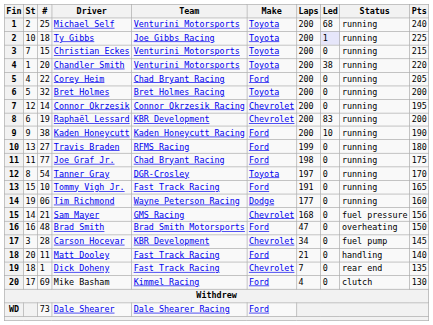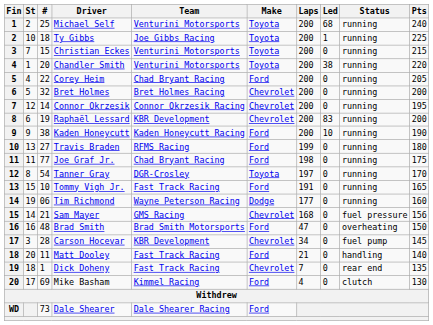Ty Gibbs | Led: lavender background -> no background
Bret Holmes | Make: Toyota -> Chevrolet
